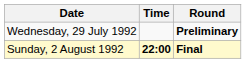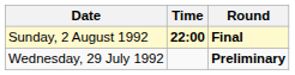rows swapped: Wednesday, 29 July 1992 <-> Sunday, 2 August 1992
